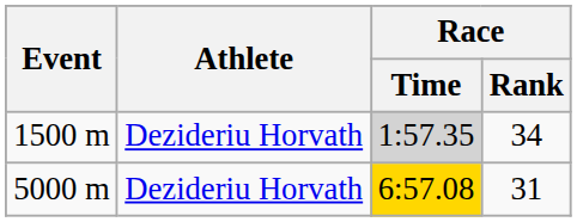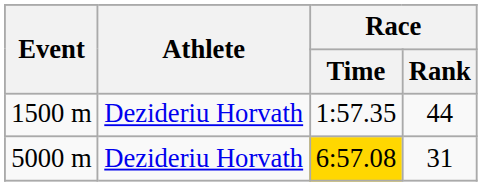1500 m | Race / Time: lightgrey background -> no background
1500 m | Race / Rank: 34 -> 44
